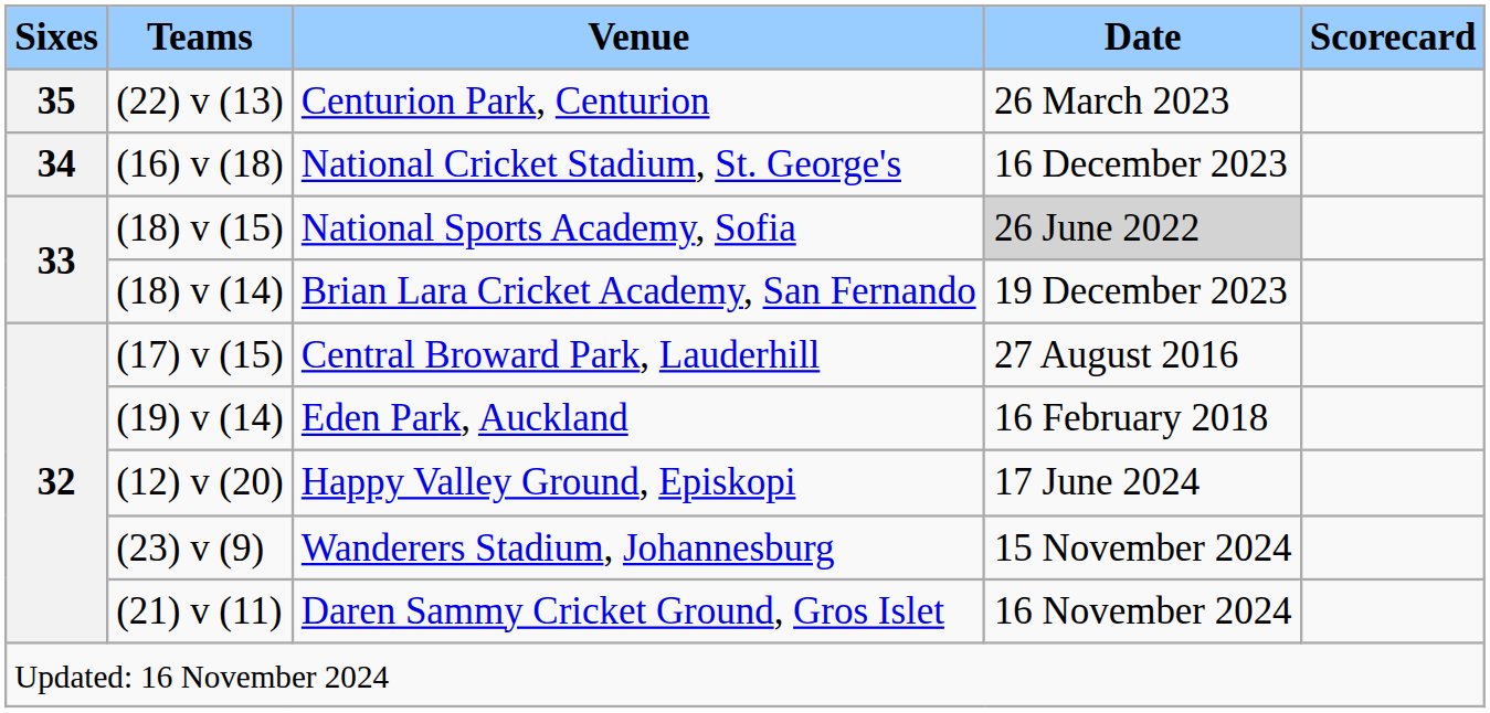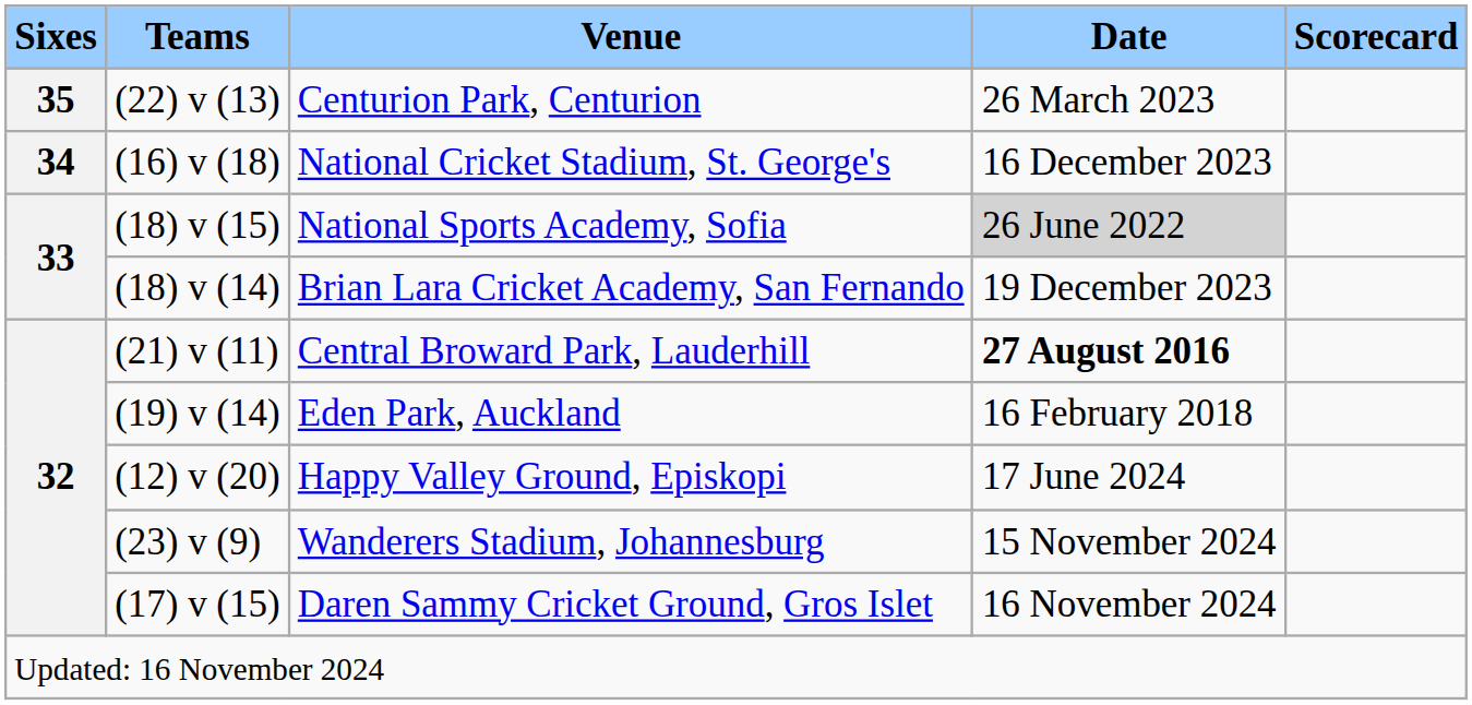Central Broward Park, Lauderhill | Teams: (17) v (15) -> (21) v (11)
Central Broward Park, Lauderhill | Date: normal -> bold
Daren Sammy Cricket Ground, Gros Islet | Teams: (21) v (11) -> (17) v (15)
